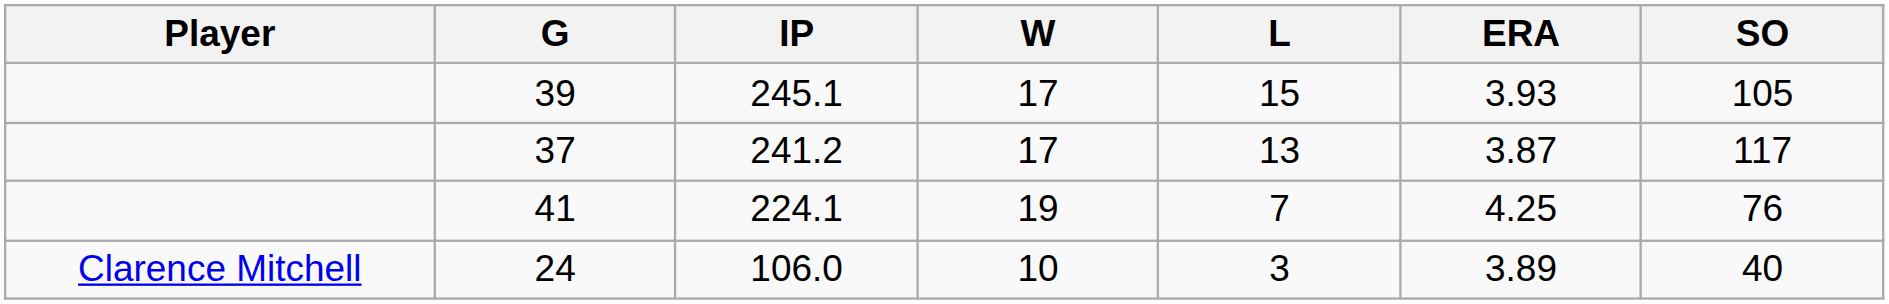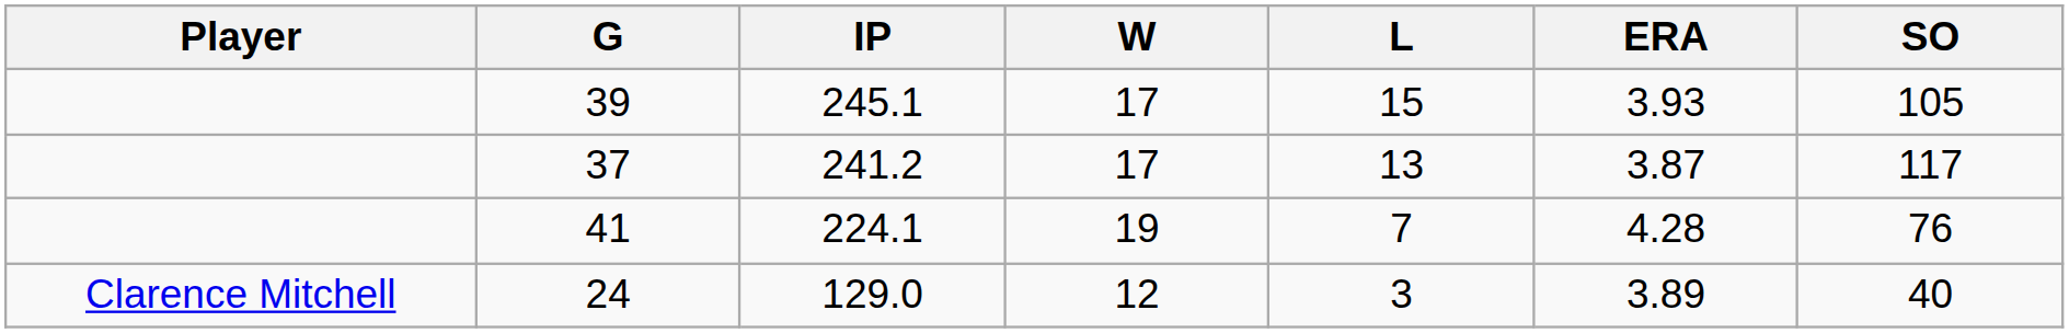41 | ERA: 4.25 -> 4.28
24 | IP: 106.0 -> 129.0
24 | W: 10 -> 12
